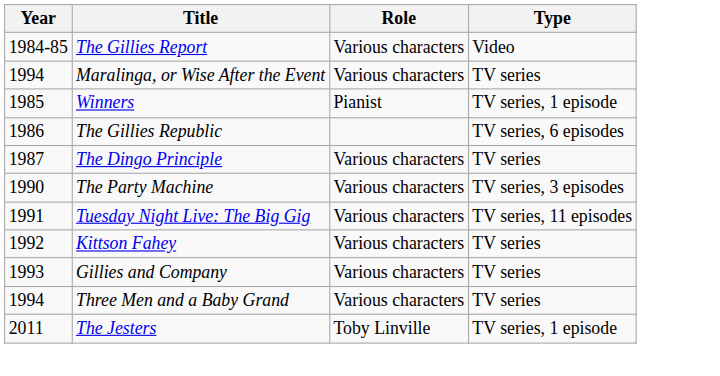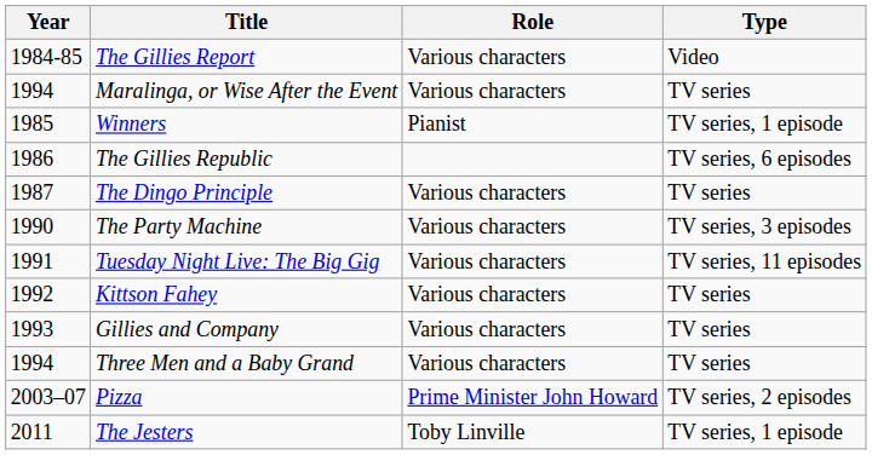+ row: 2003–07 | Pizza | Prime Minister John Howard | TV series, 2 episodes
